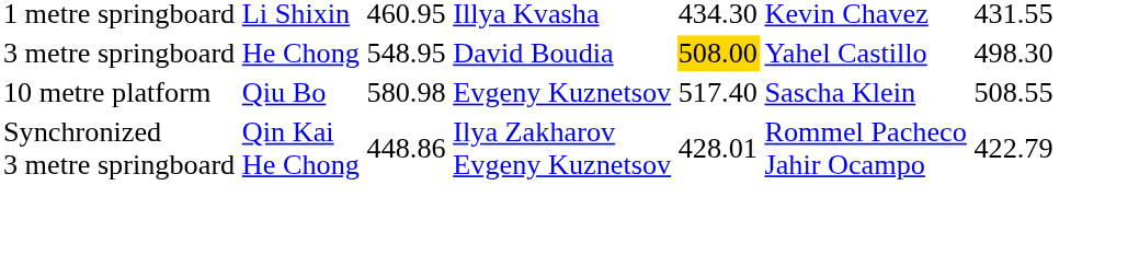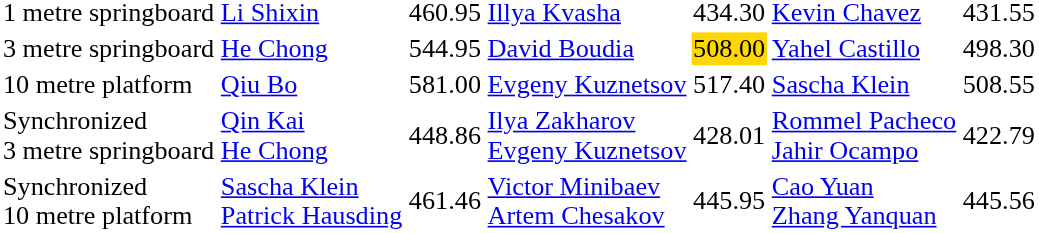3 metre springboard | column 3: 548.95 -> 544.95
10 metre platform | column 3: 580.98 -> 581.00
+ row: Synchronized 10 metre platform | Sascha Klein Patrick Hausding | 461.46 | Victor Minibaev Artem Chesakov | 445.95 | Cao Yuan Zhang Yanquan | 445.56
